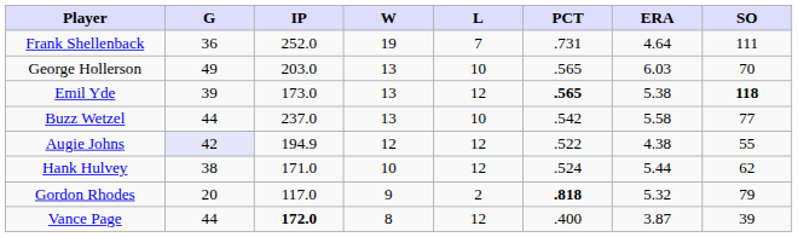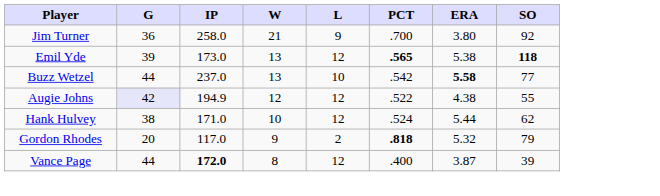+ row: Jim Turner | 36 | 258.0 | 21 | 9 | .700 | 3.80 | 92
- row: Frank Shellenback | 36 | 252.0 | 19 | 7 | .731 | 4.64 | 111
- row: George Hollerson | 49 | 203.0 | 13 | 10 | .565 | 6.03 | 70
Buzz Wetzel | ERA: normal -> bold
